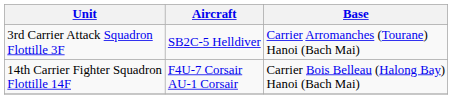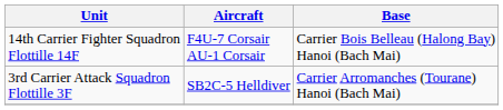rows swapped: 3rd Carrier Attack Squadron Flottille 3F <-> 14th Carrier Fighter Squadron Flottille 14F
